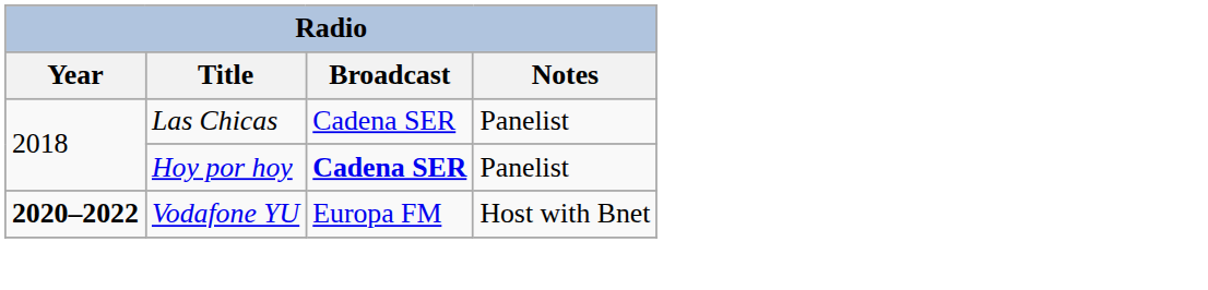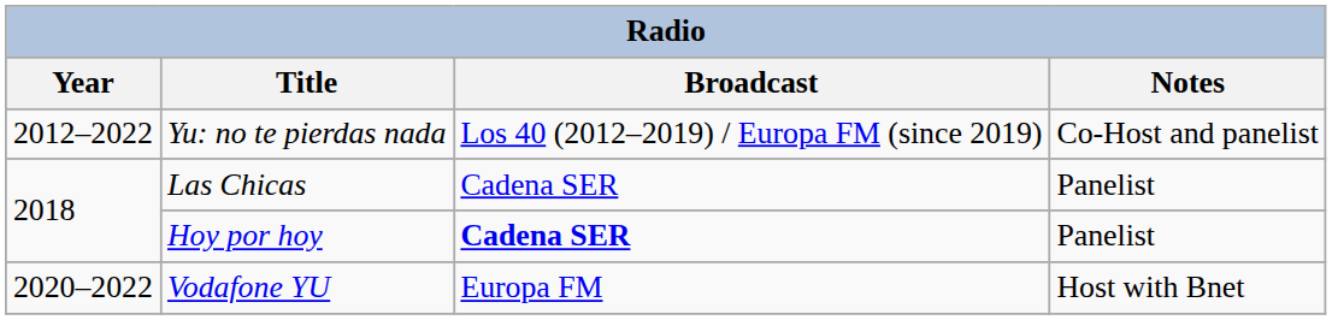+ row: 2012–2022 | Yu: no te pierdas nada | Los 40 (2012–2019) / Europa FM (since 2019) | Co-Host and panelist
Vodafone YU | Year: bold -> normal
